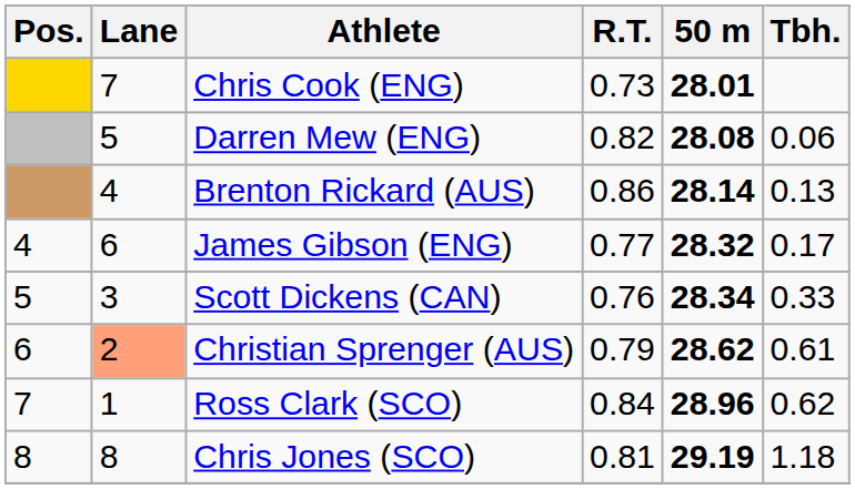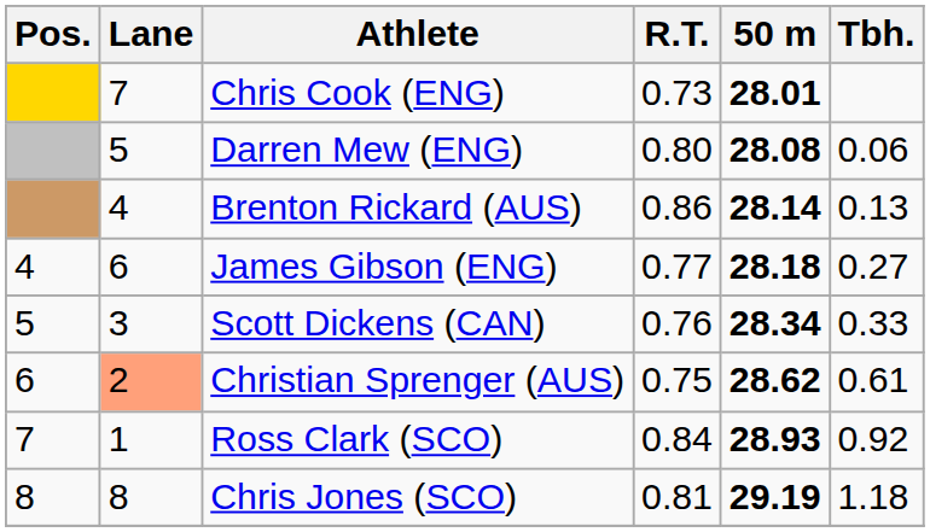Darren Mew (ENG) | R.T.: 0.82 -> 0.80
James Gibson (ENG) | 50 m: 28.32 -> 28.18
James Gibson (ENG) | Tbh.: 0.17 -> 0.27
Christian Sprenger (AUS) | R.T.: 0.79 -> 0.75
Ross Clark (SCO) | 50 m: 28.96 -> 28.93
Ross Clark (SCO) | Tbh.: 0.62 -> 0.92
